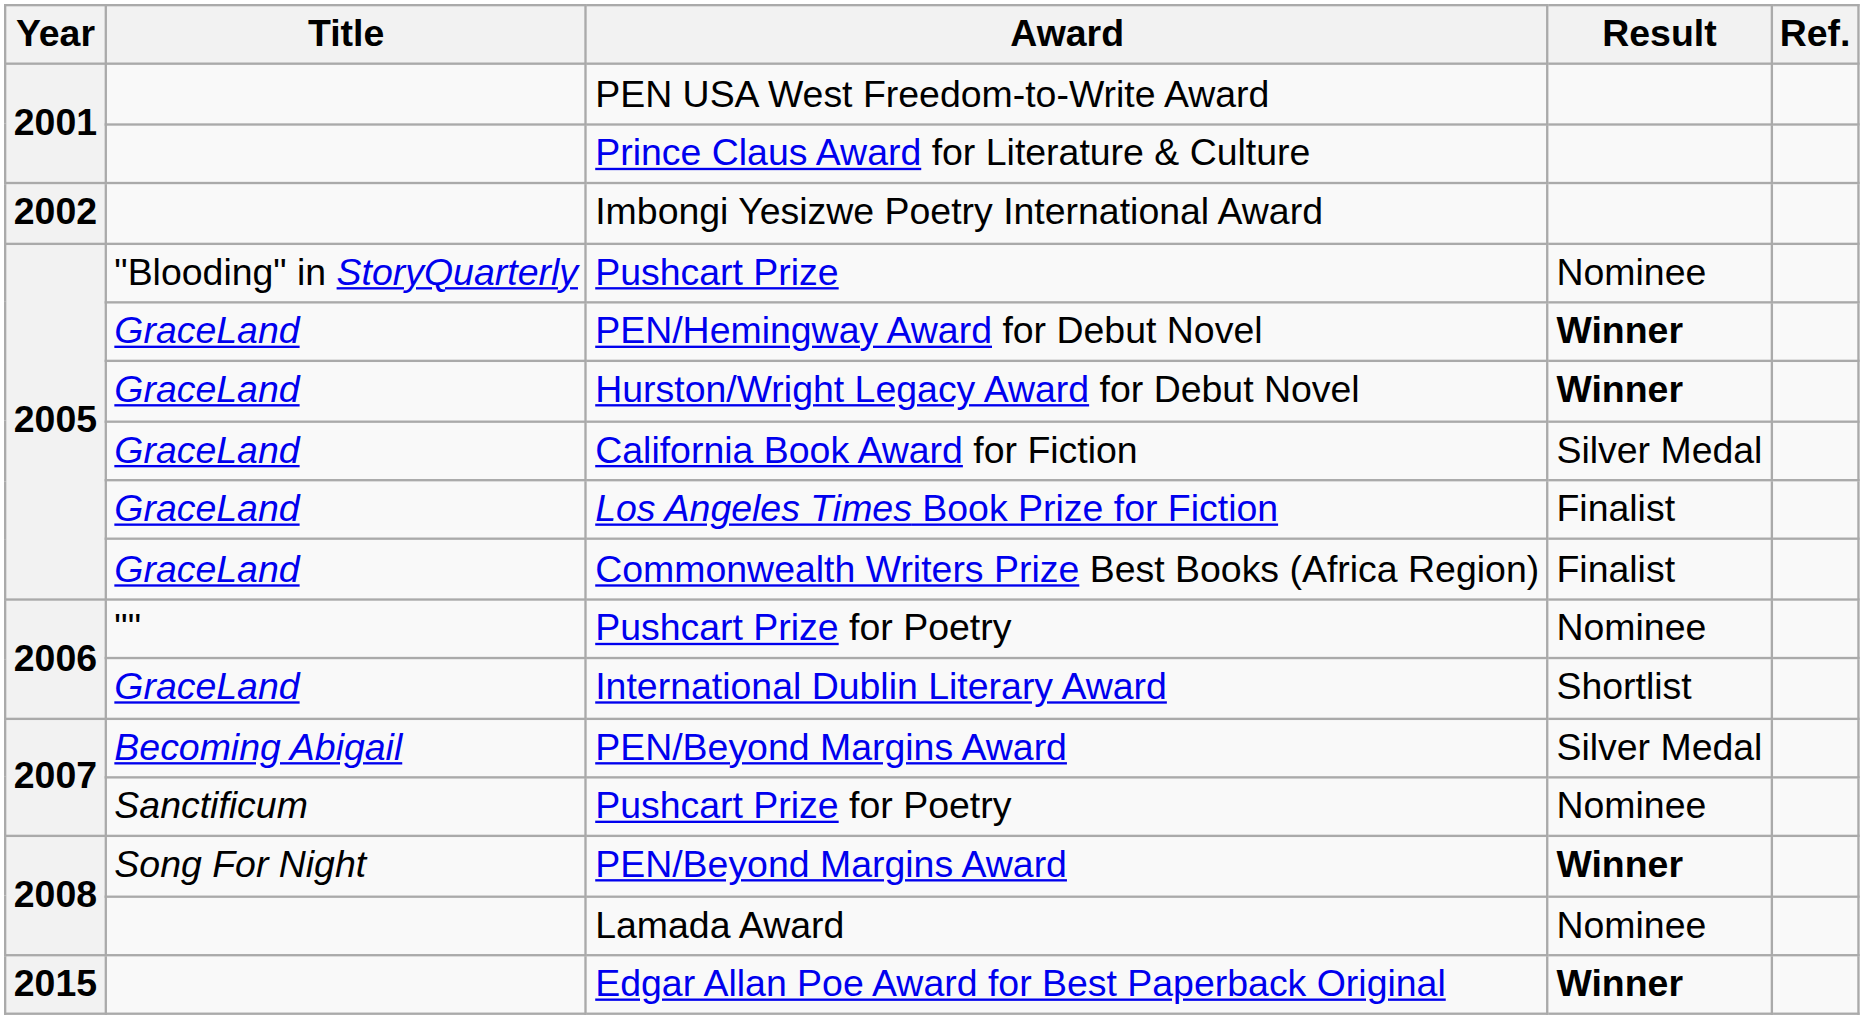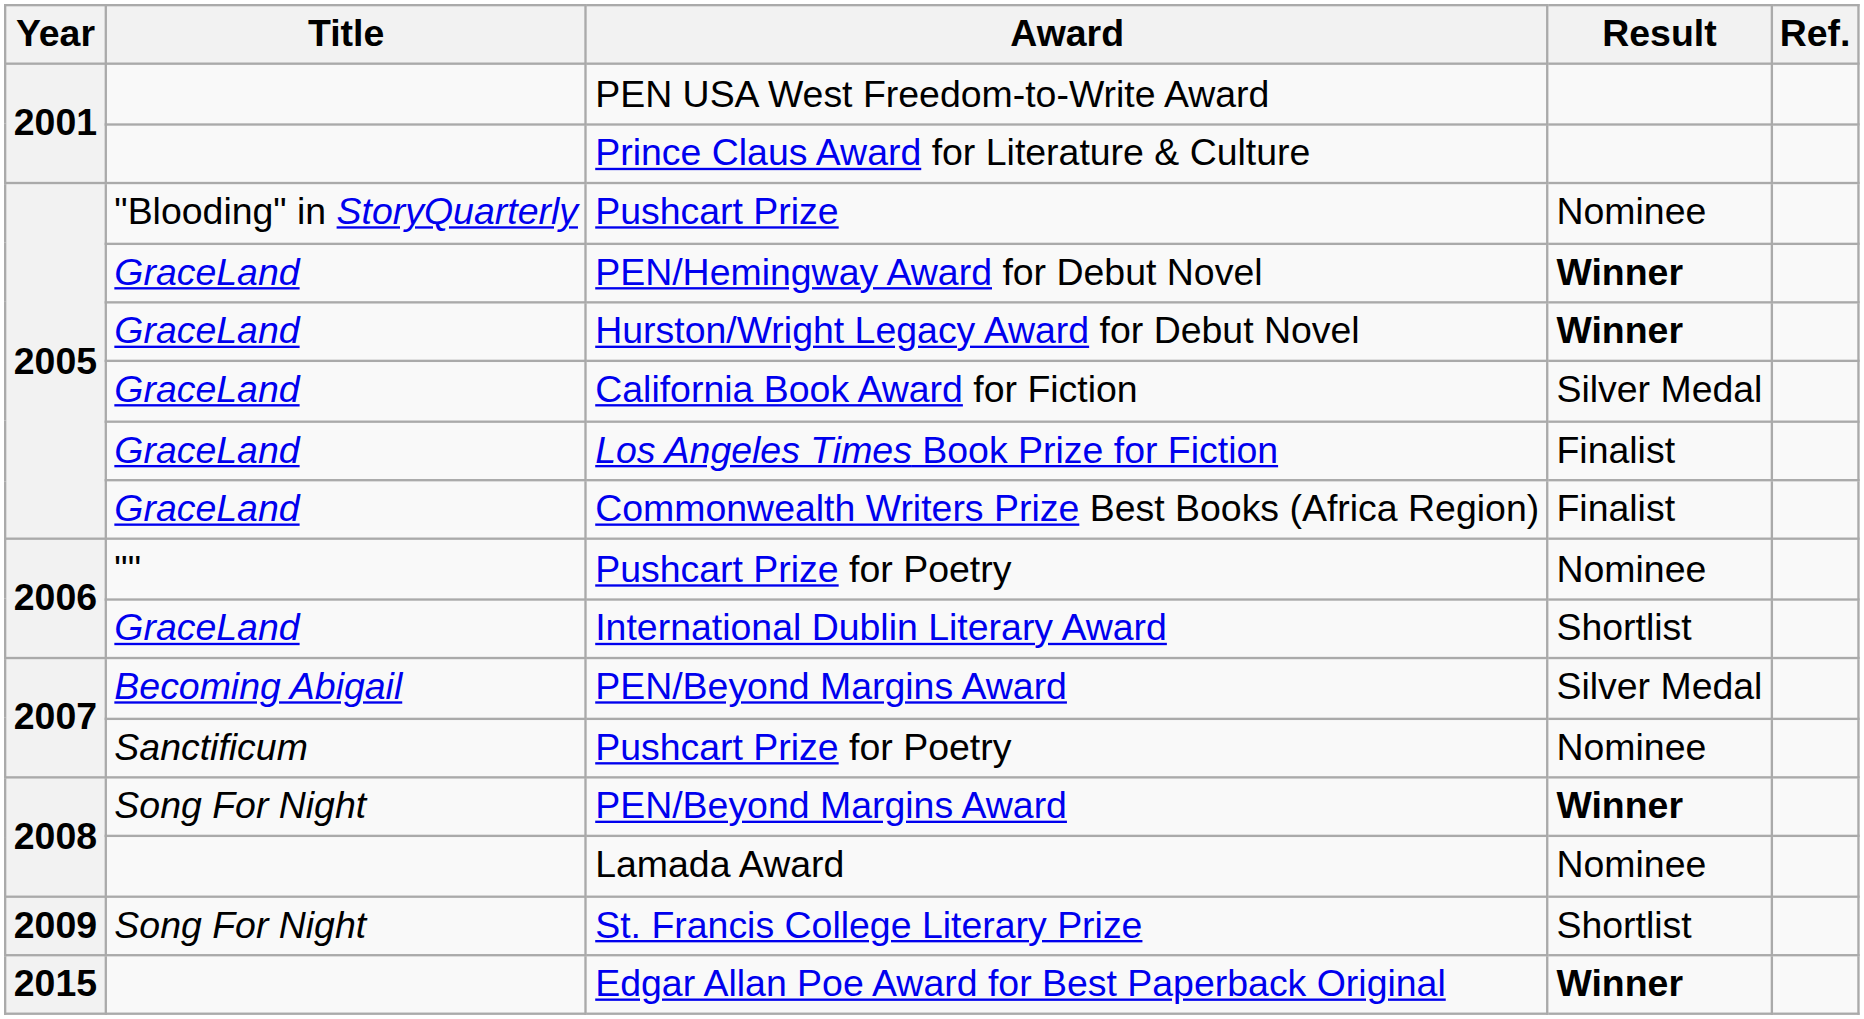- row: 2002 | Imbongi Yesizwe Poetry International Award
+ row: 2009 | Song For Night | St. Francis College Literary Prize | Shortlist
